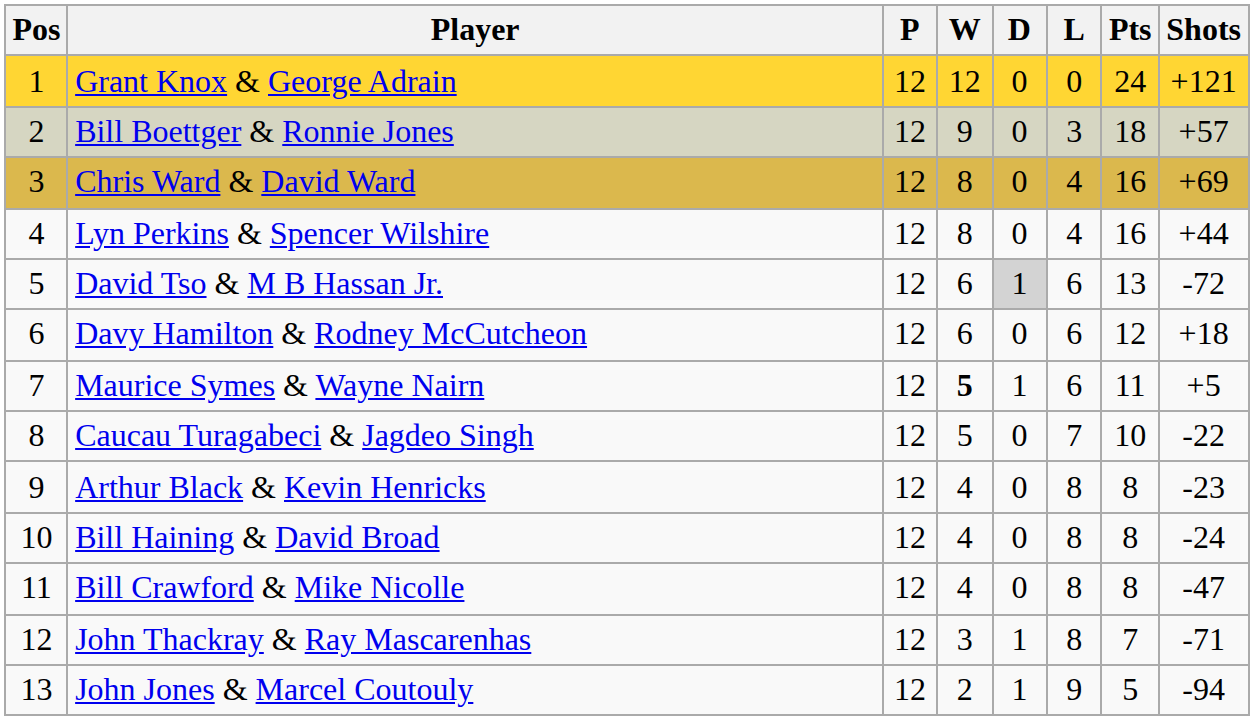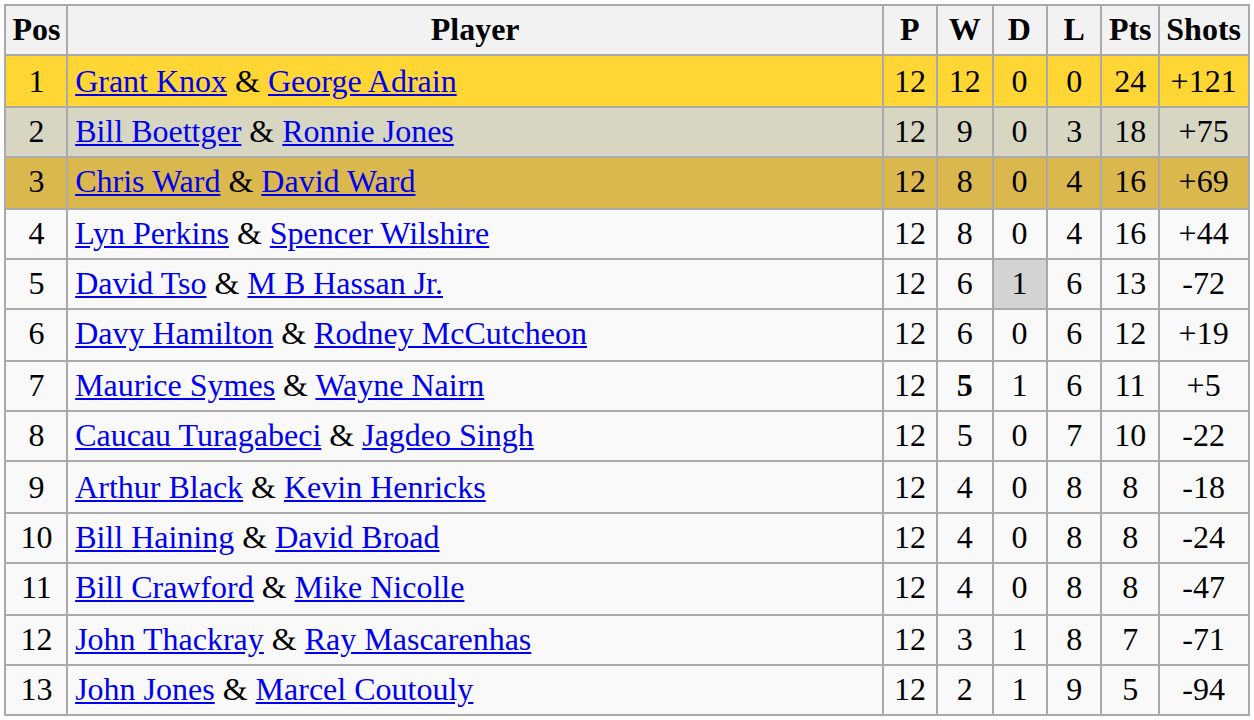Bill Boettger & Ronnie Jones | Shots: +57 -> +75
Davy Hamilton & Rodney McCutcheon | Shots: +18 -> +19
Arthur Black & Kevin Henricks | Shots: -23 -> -18
